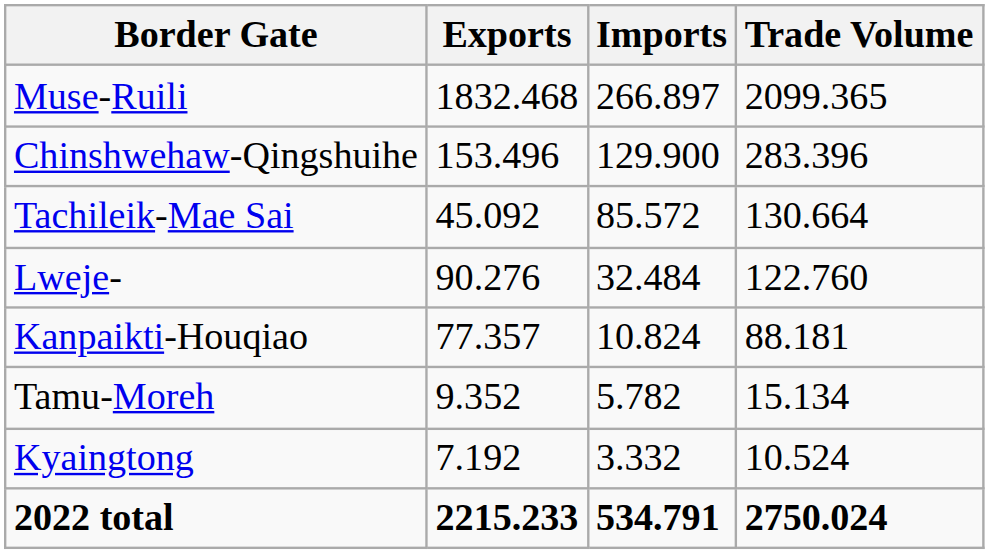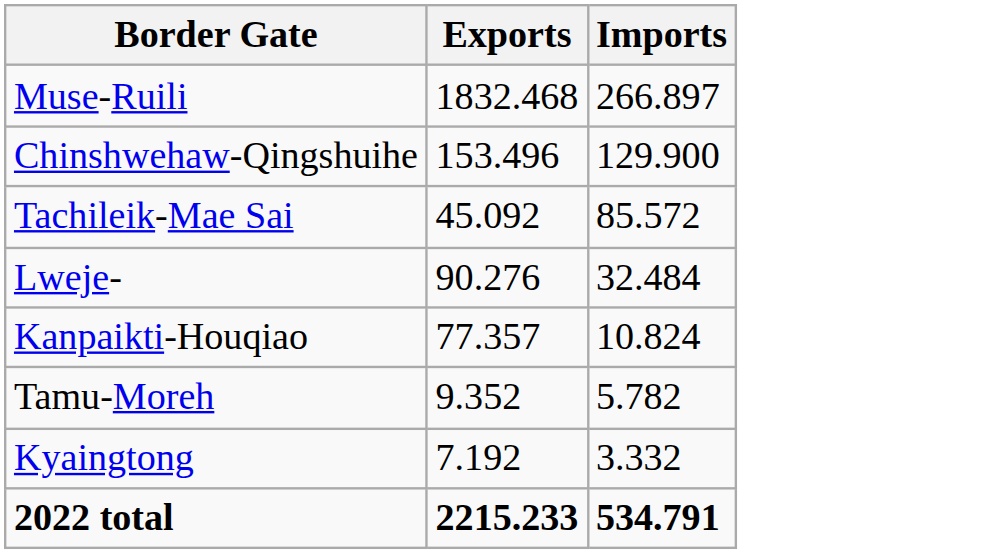- column: Trade Volume | 2099.365 | 283.396 | 130.664 | 122.760 | 88.181 | 15.134 | 10.524 | 2750.024
